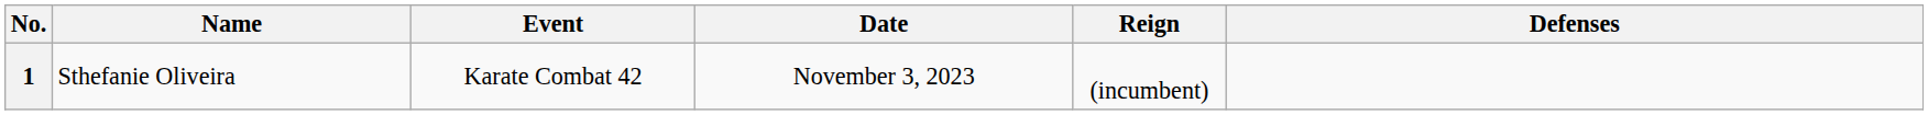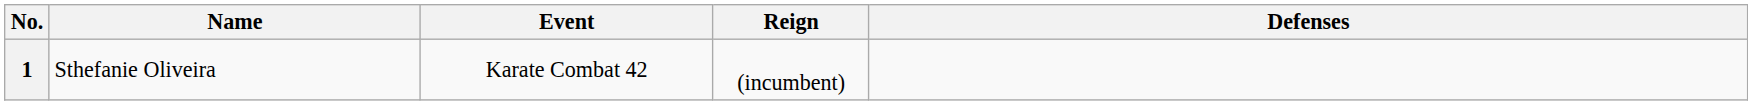- column: Date | November 3, 2023
